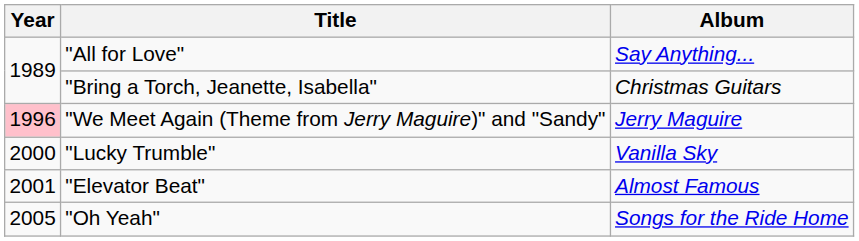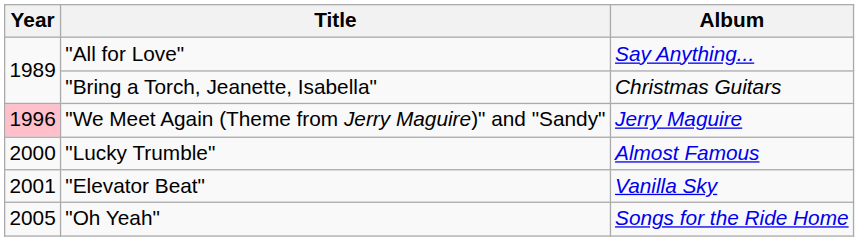"Lucky Trumble" | Album: Vanilla Sky -> Almost Famous
"Elevator Beat" | Album: Almost Famous -> Vanilla Sky
